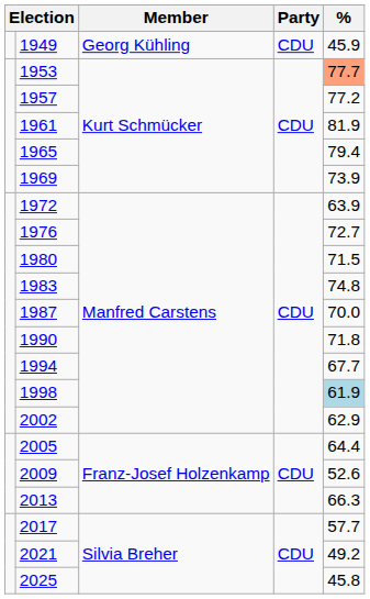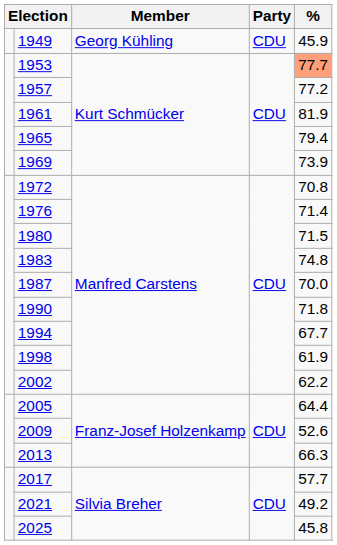1972 | %: 63.9 -> 70.8
1976 | %: 72.7 -> 71.4
1998 | %: lightblue background -> no background
2002 | %: 62.9 -> 62.2
